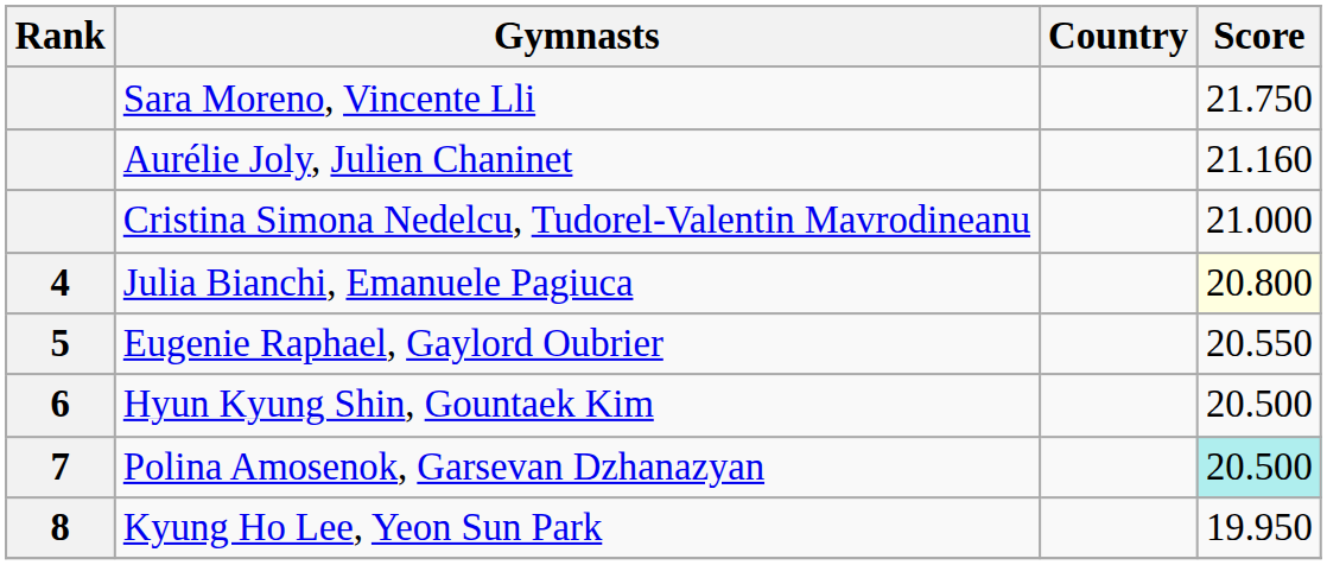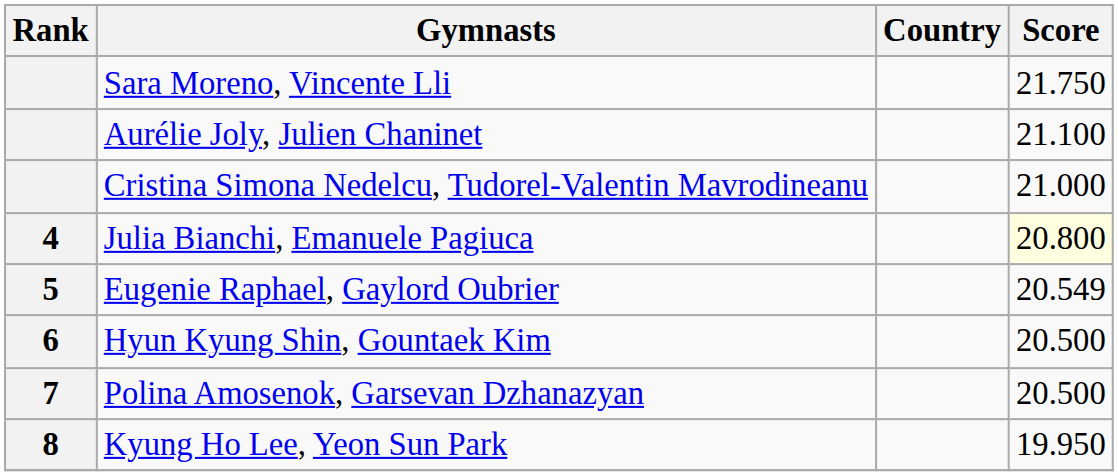Aurélie Joly, Julien Chaninet | Score: 21.160 -> 21.100
Eugenie Raphael, Gaylord Oubrier | Score: 20.550 -> 20.549
Polina Amosenok, Garsevan Dzhanazyan | Score: paleturquoise background -> no background
